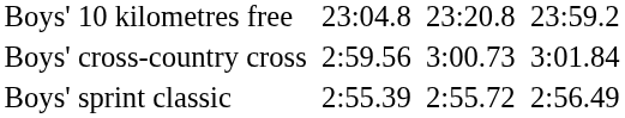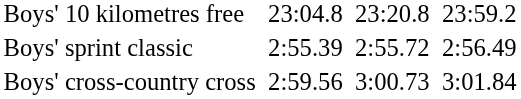rows swapped: Boys' sprint classic <-> Boys' cross-country cross
